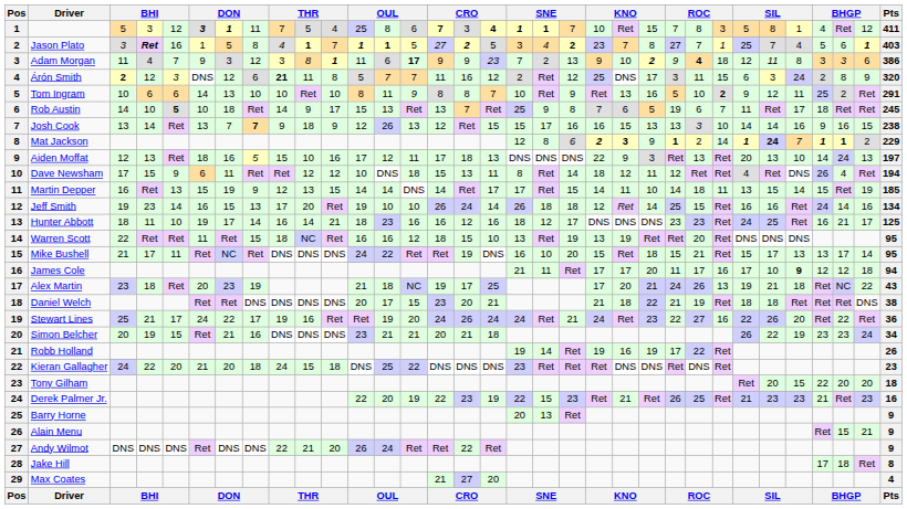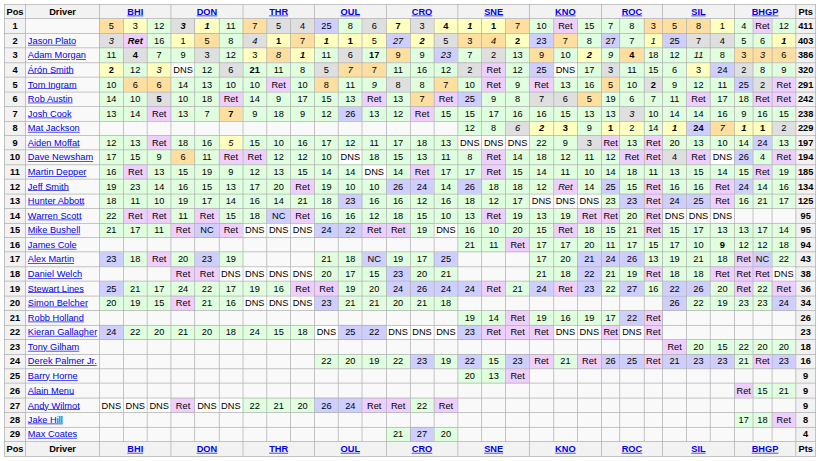Adam Morgan | column 4: normal -> bold
Rob Austin | Pts: 245 -> 242
James Cole | column 26: 16 -> 15
